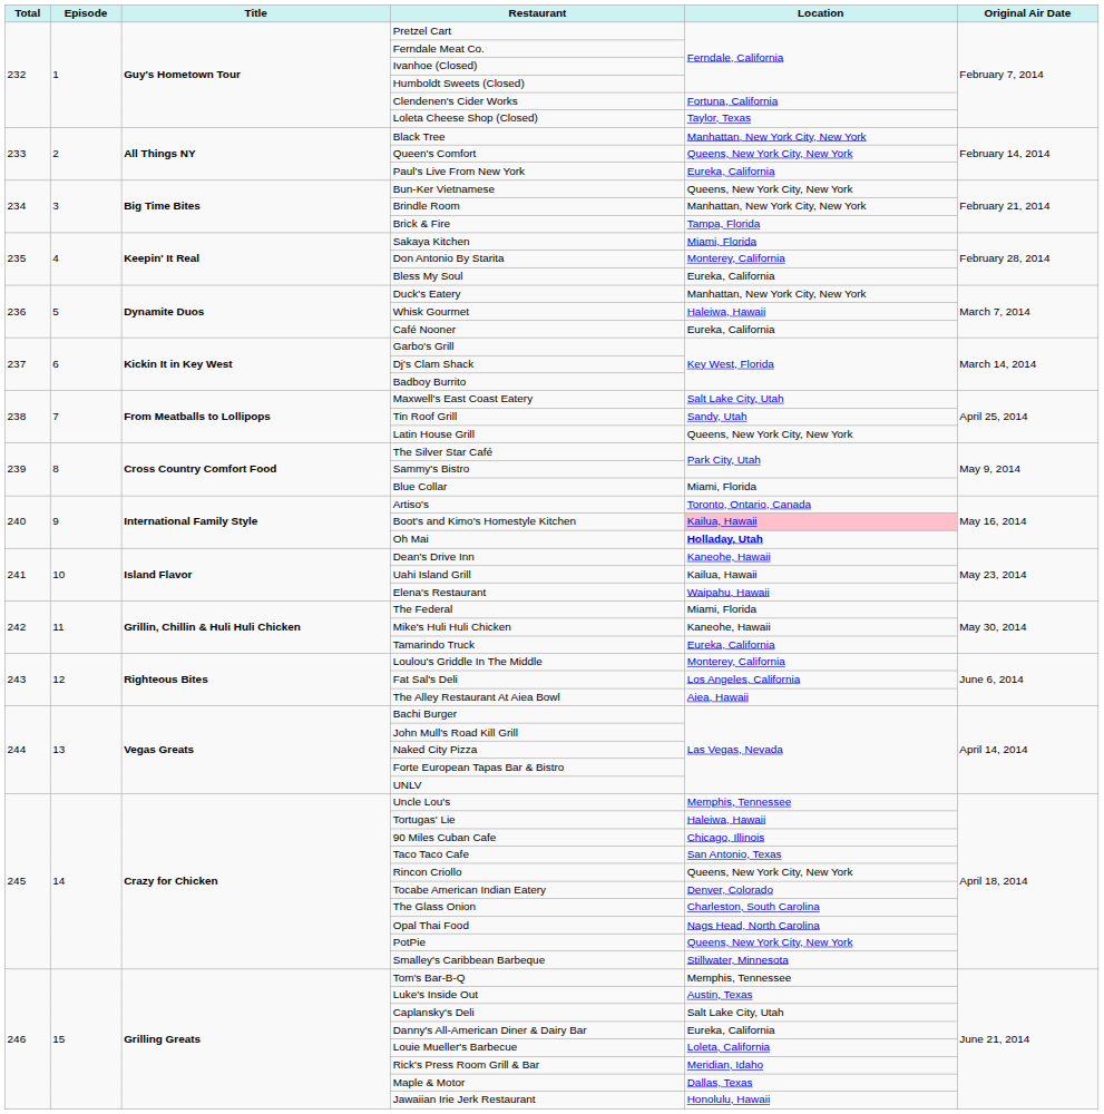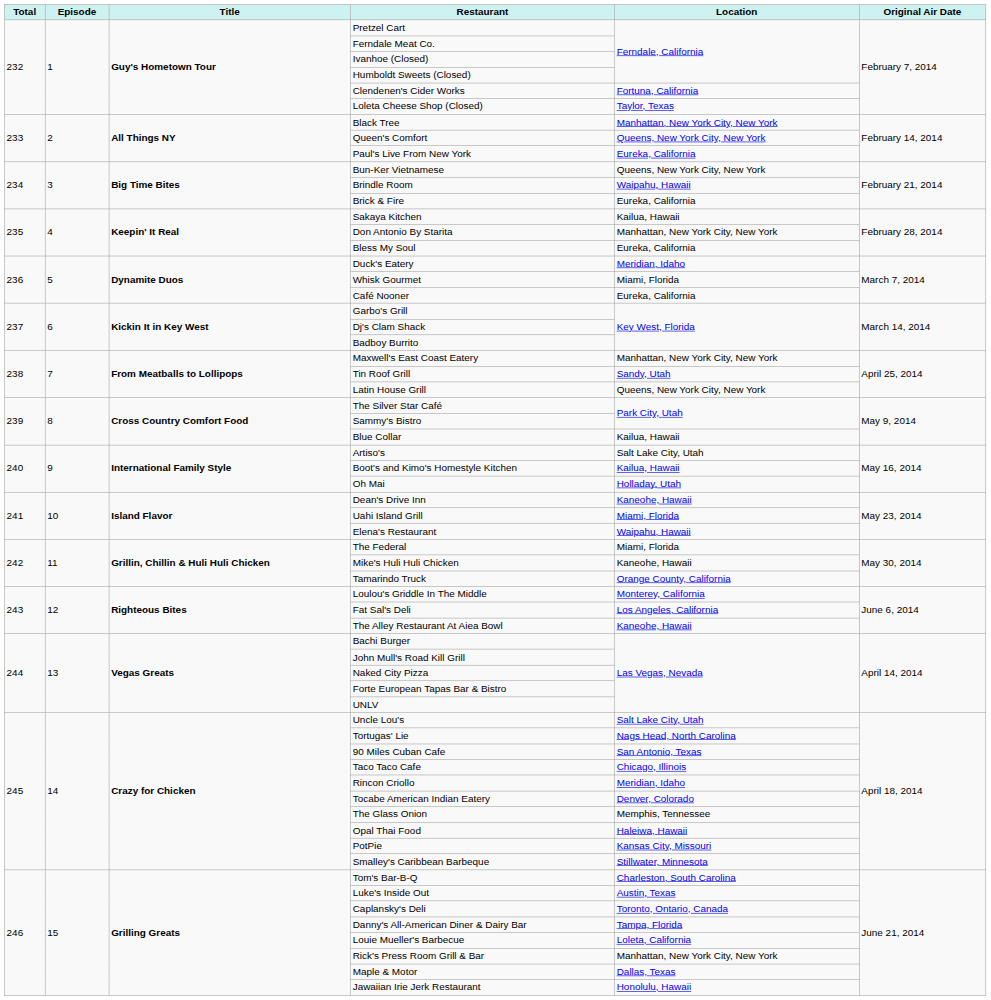Brindle Room | Location: Manhattan, New York City, New York -> Waipahu, Hawaii
Brick & Fire | Location: Tampa, Florida -> Eureka, California
Sakaya Kitchen | Location: Miami, Florida -> Kailua, Hawaii
Don Antonio By Starita | Location: Monterey, California -> Manhattan, New York City, New York
Duck's Eatery | Location: Manhattan, New York City, New York -> Meridian, Idaho
Whisk Gourmet | Location: Haleiwa, Hawaii -> Miami, Florida
Maxwell's East Coast Eatery | Location: Salt Lake City, Utah -> Manhattan, New York City, New York
Blue Collar | Location: Miami, Florida -> Kailua, Hawaii
Artiso's | Location: Toronto, Ontario, Canada -> Salt Lake City, Utah
Boot's and Kimo's Homestyle Kitchen | Location: pink background -> no background
Oh Mai | Location: bold -> normal
Uahi Island Grill | Location: Kailua, Hawaii -> Miami, Florida
Tamarindo Truck | Location: Eureka, California -> Orange County, California
The Alley Restaurant At Aiea Bowl | Location: Aiea, Hawaii -> Kaneohe, Hawaii
Uncle Lou's | Location: Memphis, Tennessee -> Salt Lake City, Utah
Tortugas' Lie | Location: Haleiwa, Hawaii -> Nags Head, North Carolina
90 Miles Cuban Cafe | Location: Chicago, Illinois -> San Antonio, Texas
Taco Taco Cafe | Location: San Antonio, Texas -> Chicago, Illinois
Rincon Criollo | Location: Queens, New York City, New York -> Meridian, Idaho
The Glass Onion | Location: Charleston, South Carolina -> Memphis, Tennessee
Opal Thai Food | Location: Nags Head, North Carolina -> Haleiwa, Hawaii
PotPie | Location: Queens, New York City, New York -> Kansas City, Missouri
Tom's Bar-B-Q | Location: Memphis, Tennessee -> Charleston, South Carolina
Caplansky's Deli | Location: Salt Lake City, Utah -> Toronto, Ontario, Canada
Danny's All-American Diner & Dairy Bar | Location: Eureka, California -> Tampa, Florida
Rick's Press Room Grill & Bar | Location: Meridian, Idaho -> Manhattan, New York City, New York
